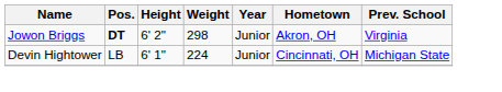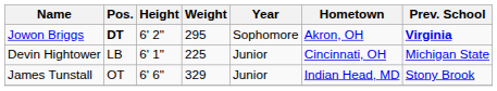Jowon Briggs | Weight: 298 -> 295
Jowon Briggs | Year: Junior -> Sophomore
Jowon Briggs | Prev. School: normal -> bold
Devin Hightower | Weight: 224 -> 225
+ row: James Tunstall | OT | 6' 6" | 329 | Junior | Indian Head, MD | Stony Brook
